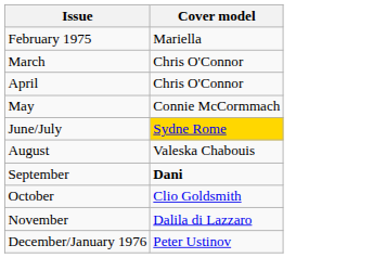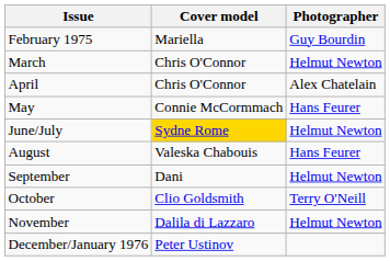+ column: Photographer | Guy Bourdin | Helmut Newton | Alex Chatelain | Hans Feurer | Helmut Newton | Hans Feurer | Helmut Newton | Terry O'Neill | Helmut Newton
September | Cover model: bold -> normal
